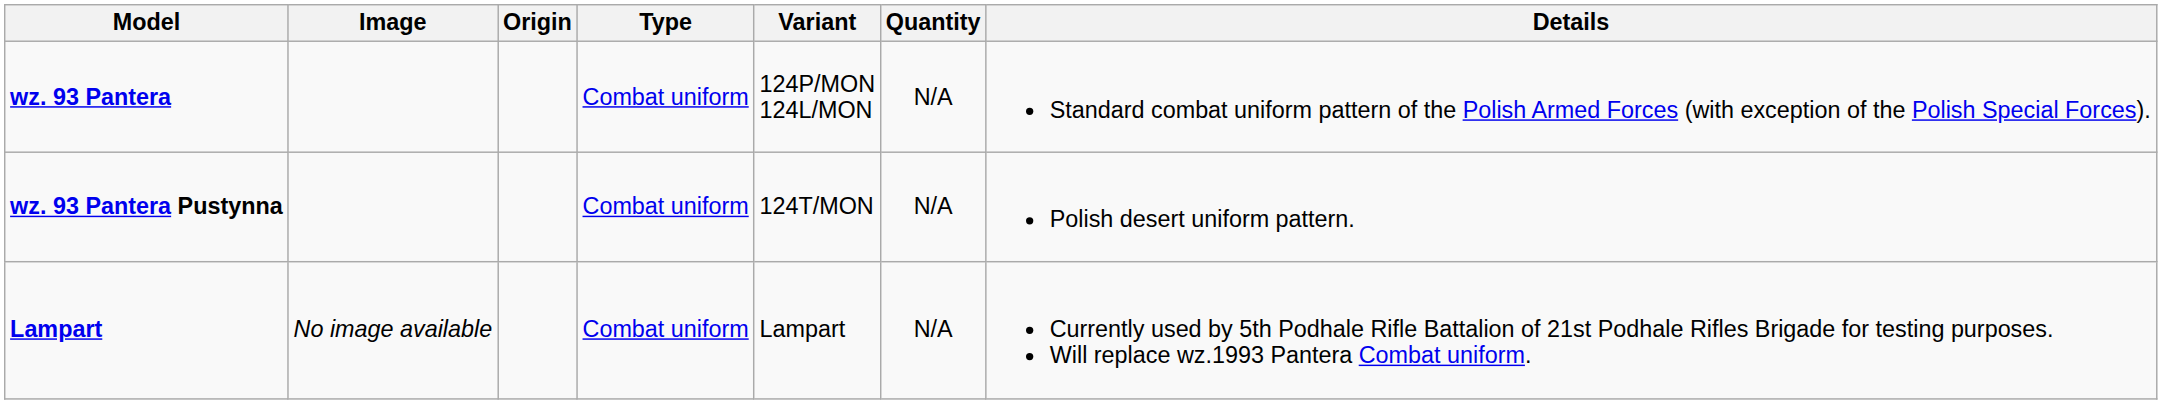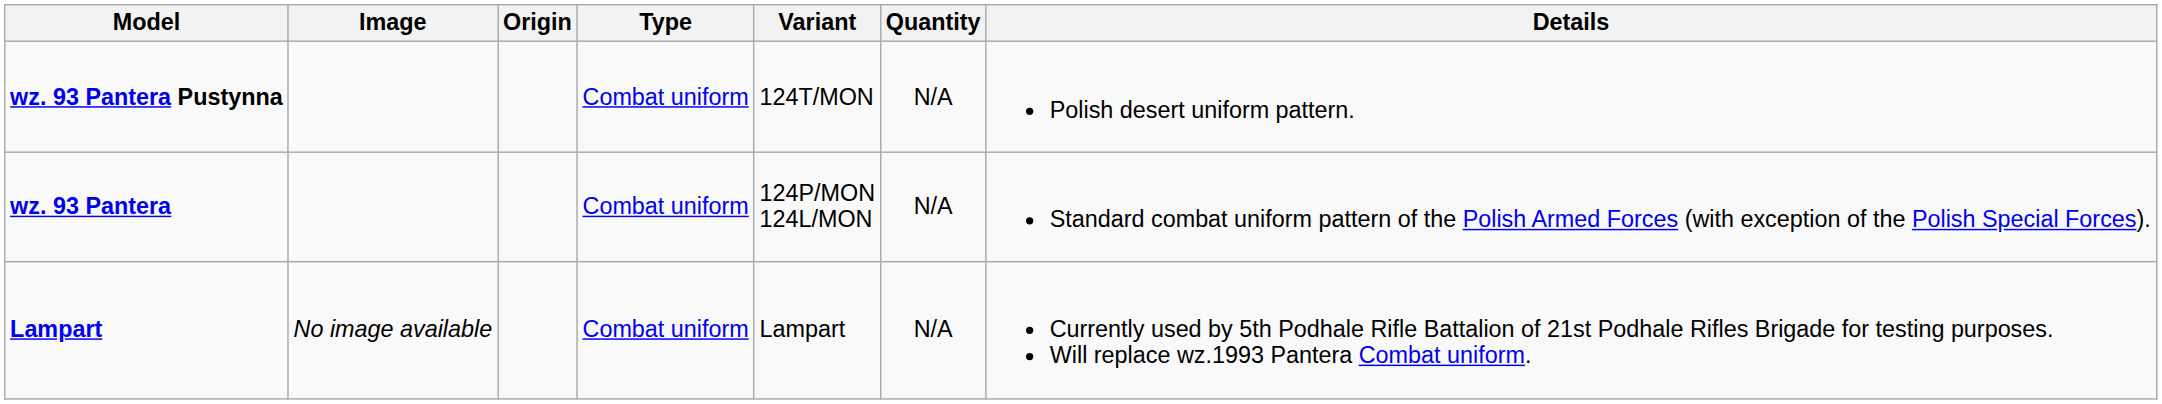rows swapped: wz. 93 Pantera <-> wz. 93 Pantera Pustynna
